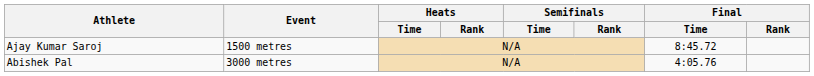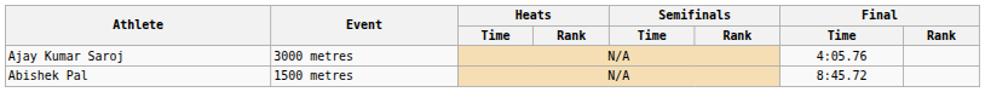Ajay Kumar Saroj | Event: 1500 metres -> 3000 metres
Ajay Kumar Saroj | Final / Time: 8:45.72 -> 4:05.76
Abishek Pal | Event: 3000 metres -> 1500 metres
Abishek Pal | Final / Time: 4:05.76 -> 8:45.72
